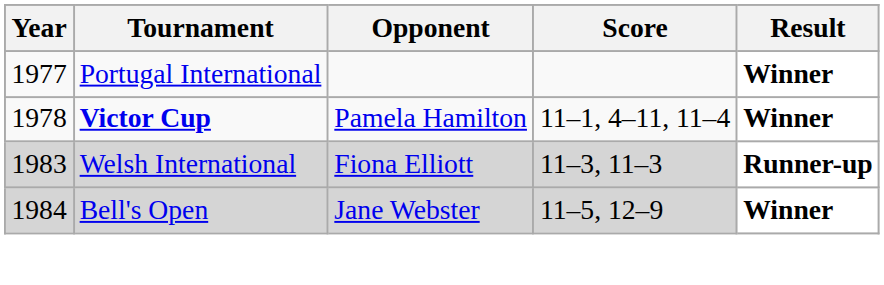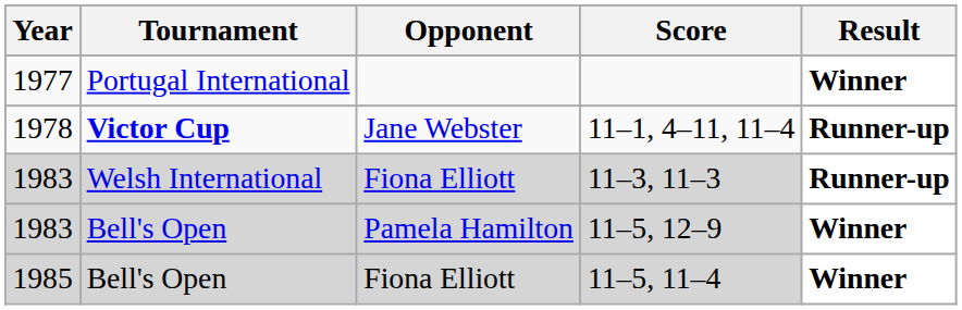11–1, 4–11, 11–4 | Opponent: Pamela Hamilton -> Jane Webster
11–1, 4–11, 11–4 | Result: Winner -> Runner-up
11–5, 12–9 | Year: 1984 -> 1983
11–5, 12–9 | Opponent: Jane Webster -> Pamela Hamilton
+ row: 1985 | Bell's Open | Fiona Elliott | 11–5, 11–4 | Winner
